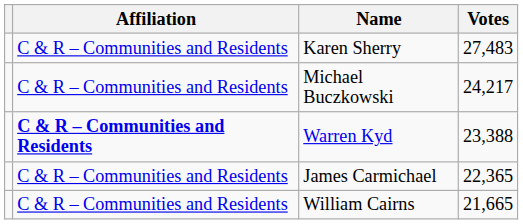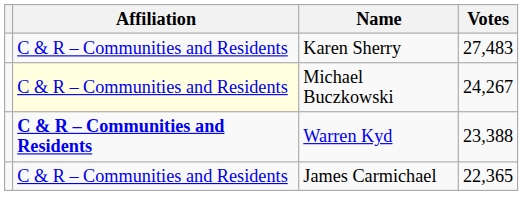Michael Buczkowski | Affiliation: no background -> lightyellow background
Michael Buczkowski | Votes: 24,217 -> 24,267
- row: C & R – Communities and Residents | William Cairns | 21,665
